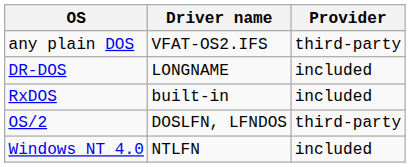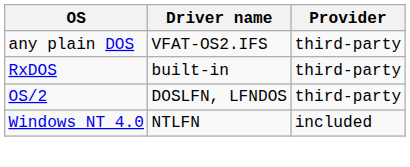- row: DR-DOS | LONGNAME | included
RxDOS | Provider: included -> third-party
